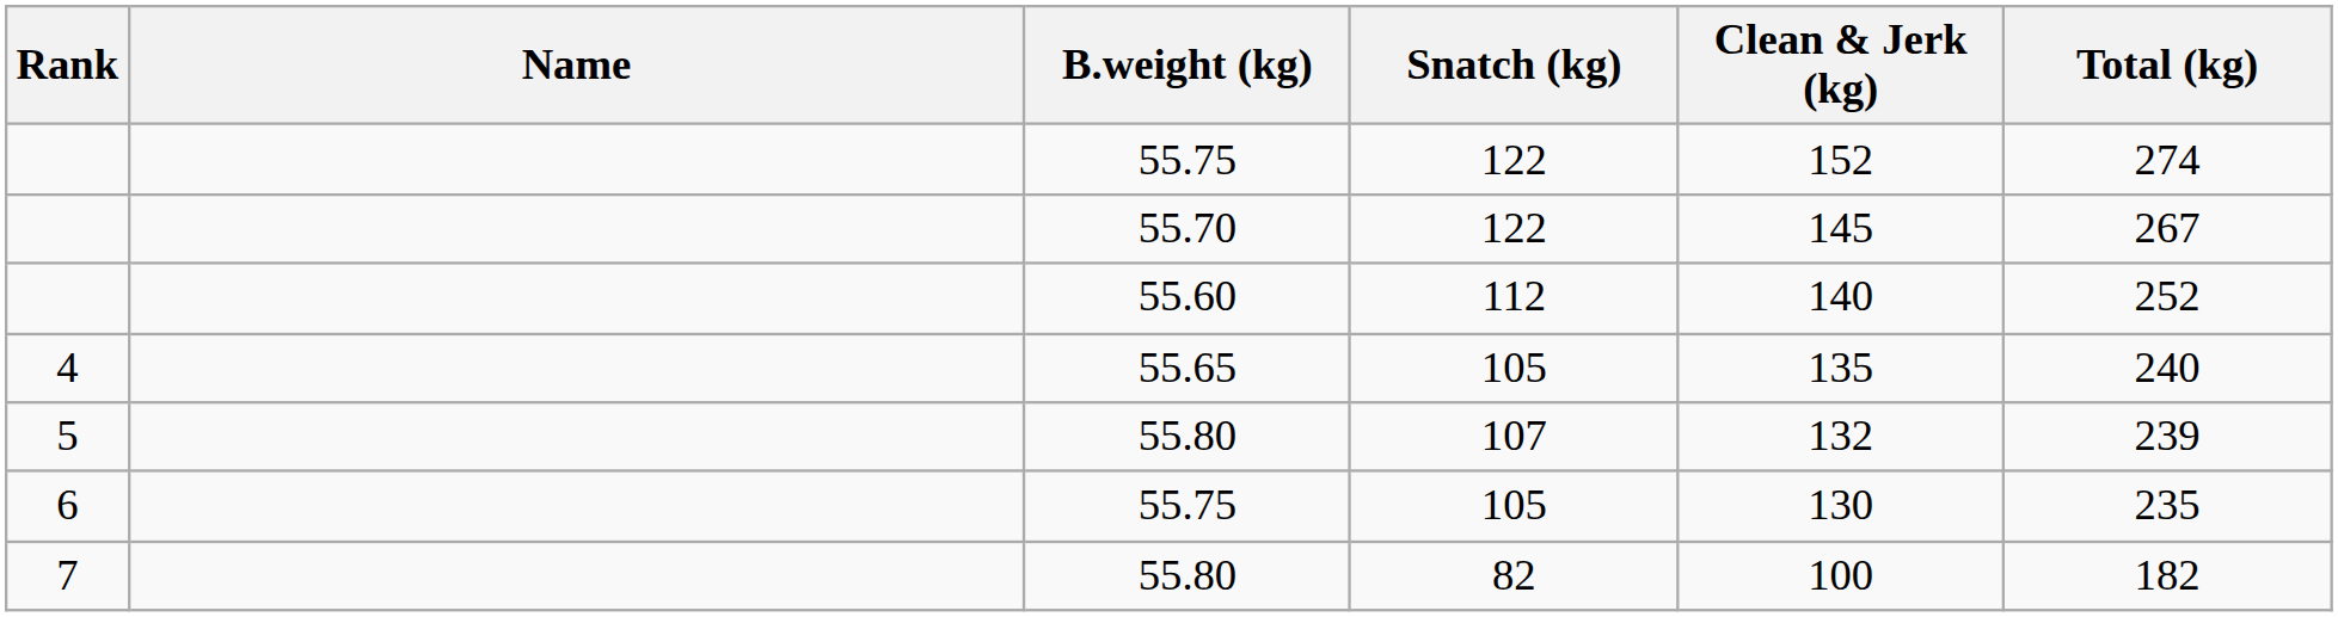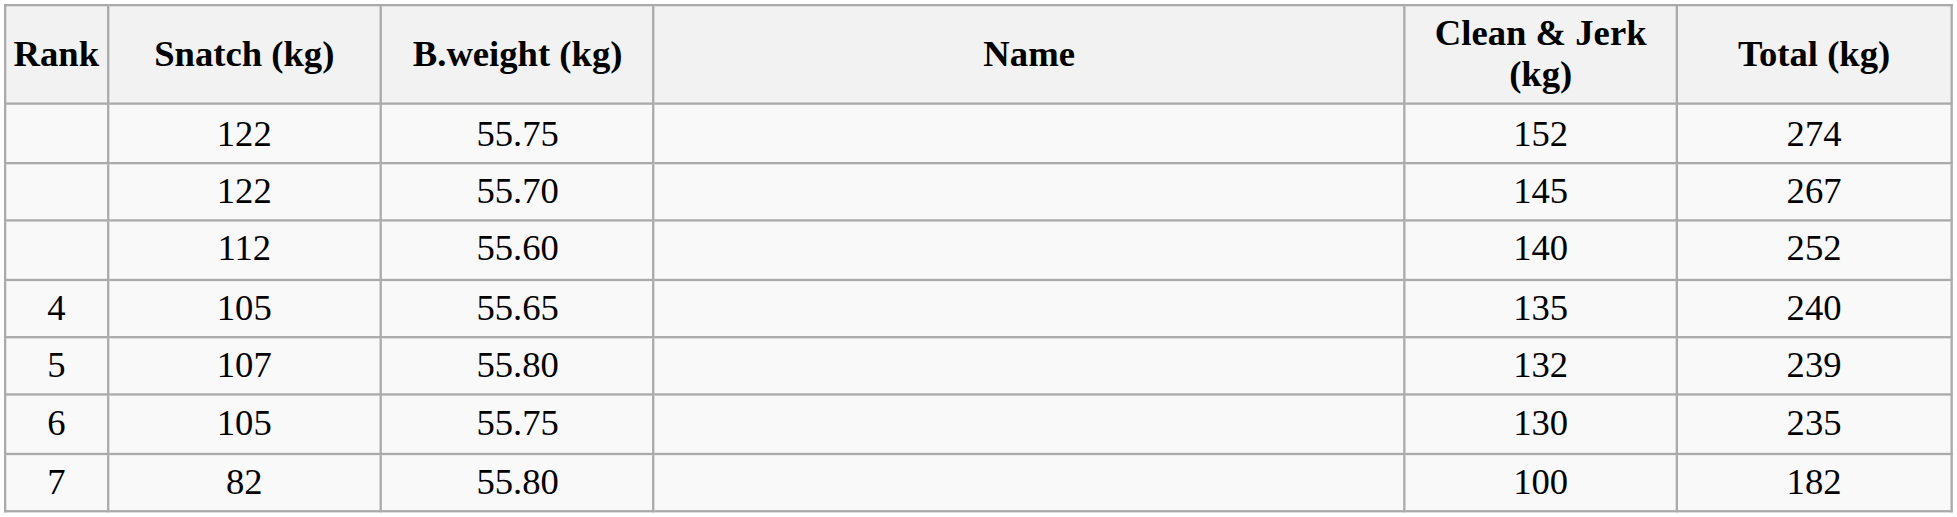columns swapped: Name <-> Snatch (kg)
